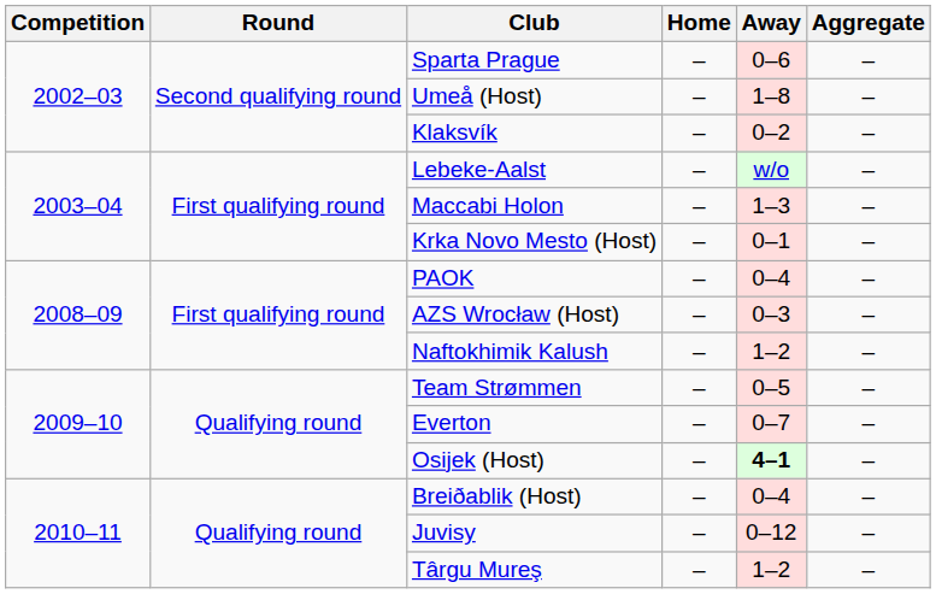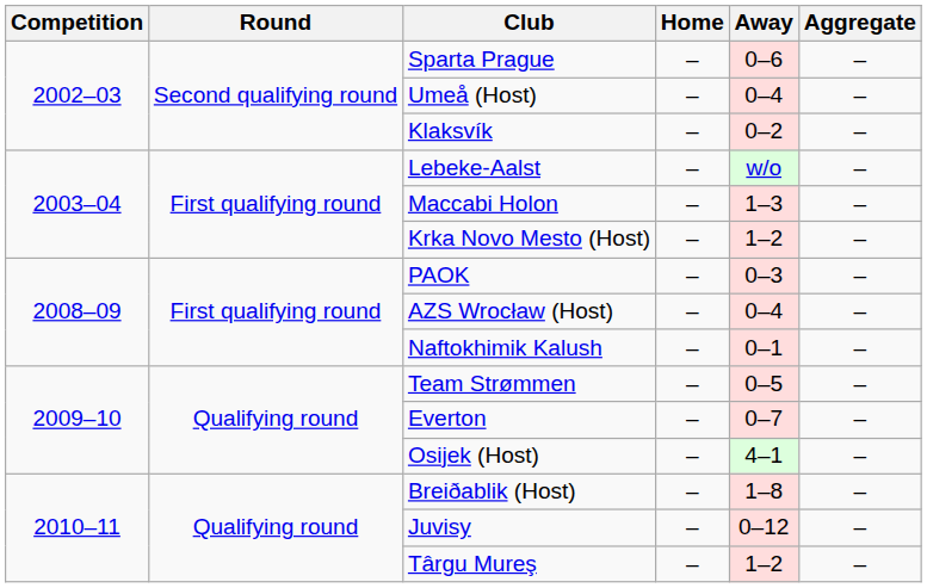Umeå (Host) | Away: 1–8 -> 0–4
Krka Novo Mesto (Host) | Away: 0–1 -> 1–2
PAOK | Away: 0–4 -> 0–3
AZS Wrocław (Host) | Away: 0–3 -> 0–4
Naftokhimik Kalush | Away: 1–2 -> 0–1
Osijek (Host) | Away: bold -> normal
Breiðablik (Host) | Away: 0–4 -> 1–8
